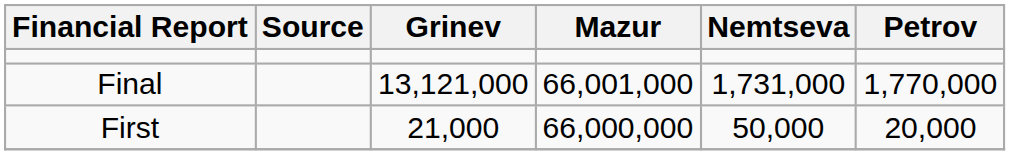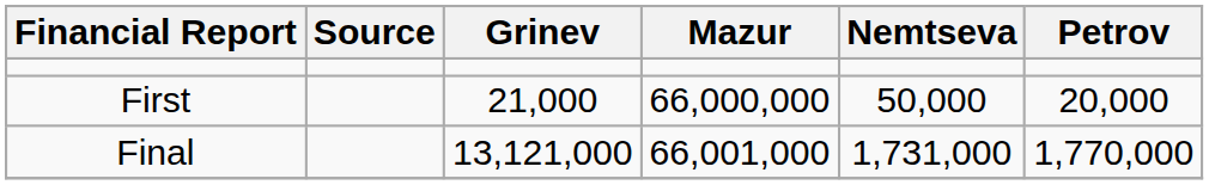rows swapped: First <-> Final
